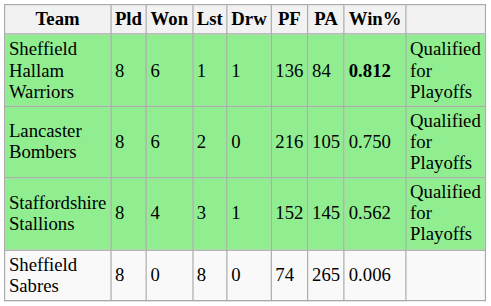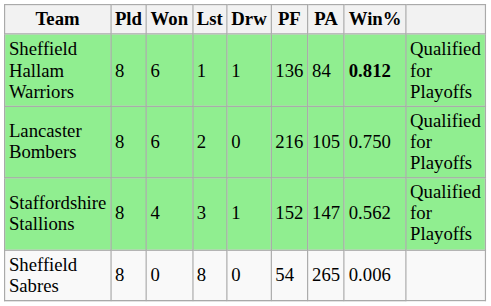Staffordshire Stallions | PA: 145 -> 147
Sheffield Sabres | PF: 74 -> 54
